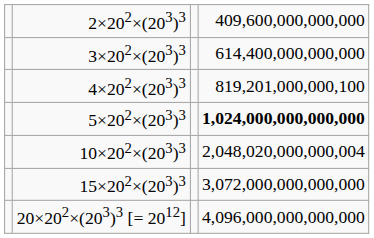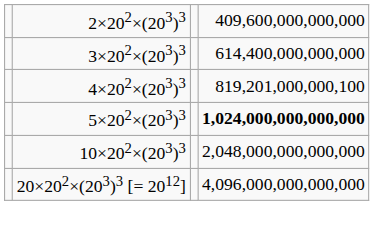10×202×(203)3 | column 4: 2,048,020,000,000,004 -> 2,048,000,000,000,000
- row: 15×202×(203)3 | 3,072,000,000,000,000
